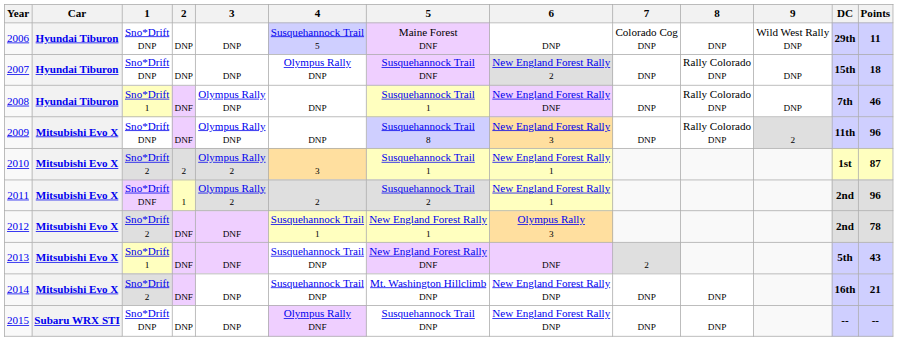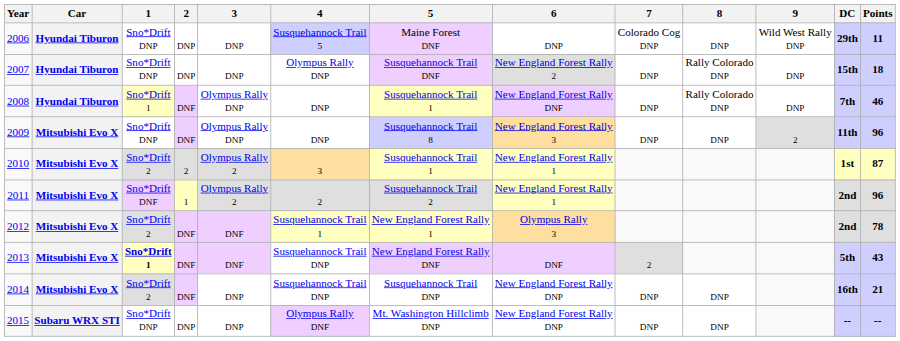2009 | 8: Rally Colorado DNP -> DNP
2013 | 1: normal -> bold
2014 | 5: Mt. Washington Hillclimb DNP -> Susquehannock Trail DNP
2015 | 5: Susquehannock Trail DNP -> Mt. Washington Hillclimb DNP
